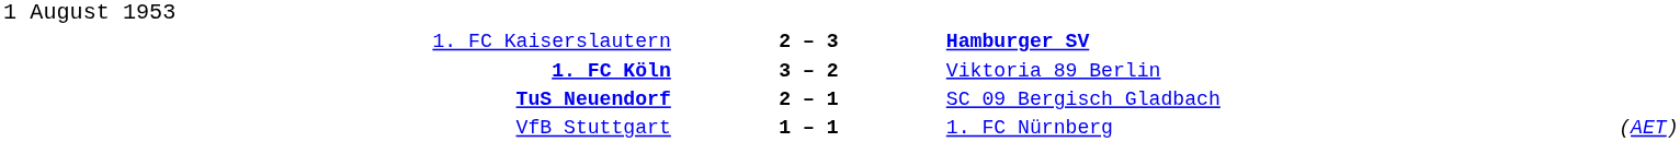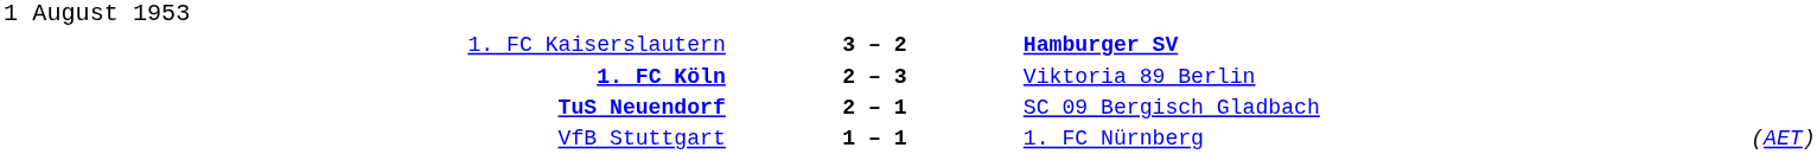1. FC Kaiserslautern | column 2: 2 – 3 -> 3 – 2
1. FC Köln | column 2: 3 – 2 -> 2 – 3
